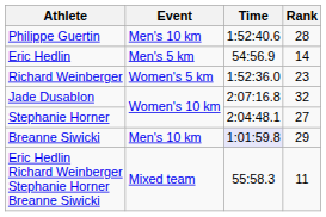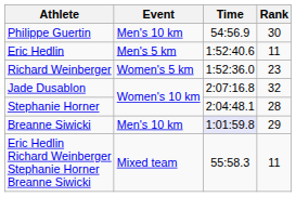Philippe Guertin | Time: 1:52:40.6 -> 54:56.9
Philippe Guertin | Rank: 28 -> 30
Eric Hedlin | Time: 54:56.9 -> 1:52:40.6
Eric Hedlin | Rank: 14 -> 11
Stephanie Horner | Rank: 27 -> 28
